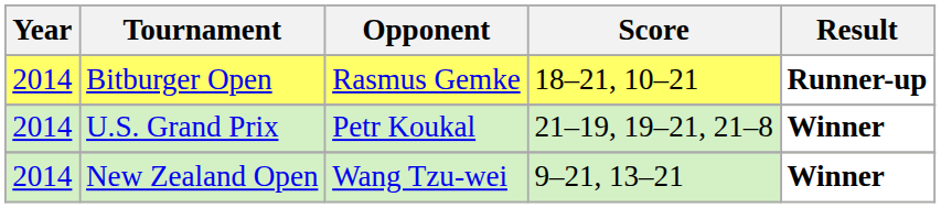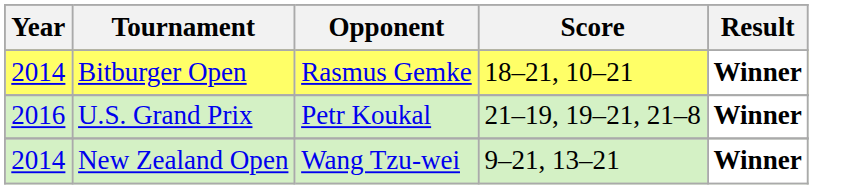Bitburger Open | Result: Runner-up -> Winner
U.S. Grand Prix | Year: 2014 -> 2016
